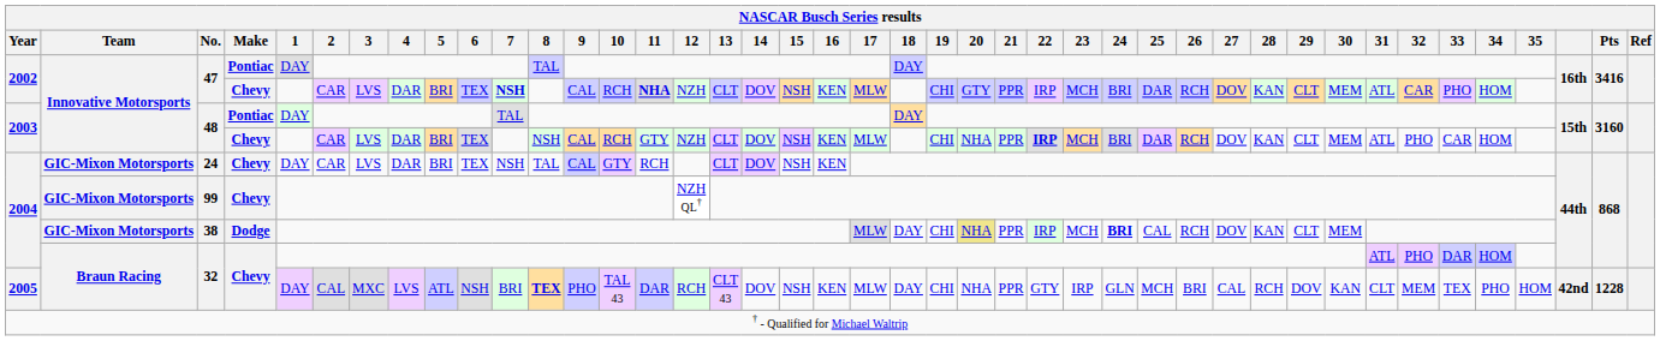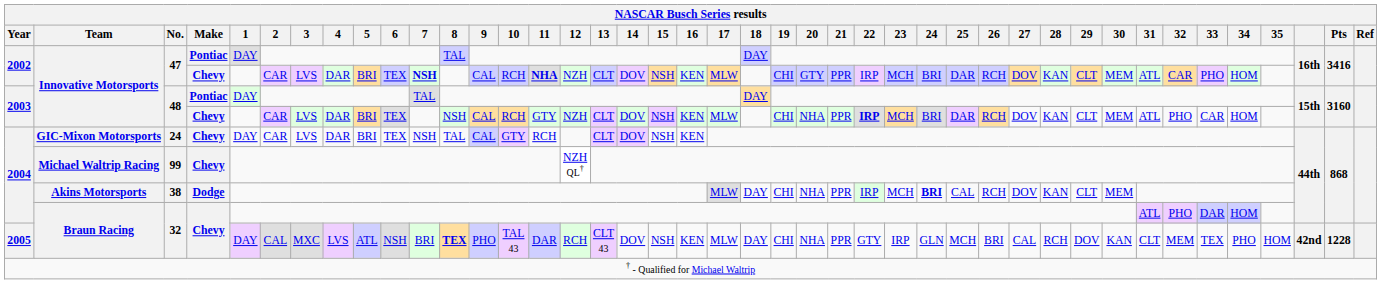99 | NASCAR Busch Series results / Team: GIC-Mixon Motorsports -> Michael Waltrip Racing
38 | NASCAR Busch Series results / Team: GIC-Mixon Motorsports -> Akins Motorsports
38 | NASCAR Busch Series results / 20: khaki background -> no background
